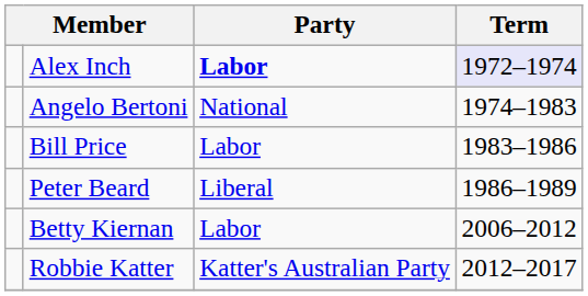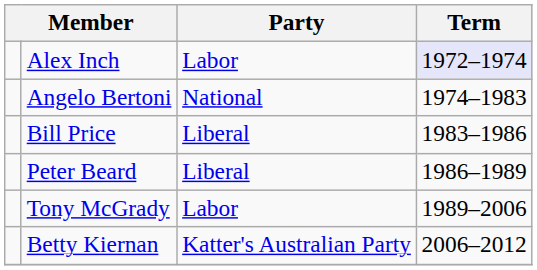Alex Inch | Party: bold -> normal
Bill Price | Party: Labor -> Liberal
+ row: Tony McGrady | Labor | 1989–2006
Betty Kiernan | Party: Labor -> Katter's Australian Party
- row: Robbie Katter | Katter's Australian Party | 2012–2017
